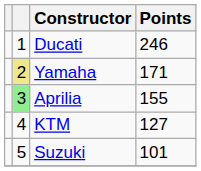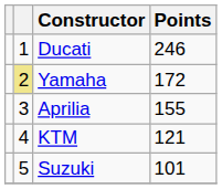Yamaha | Points: 171 -> 172
Aprilia | column 2: lightgreen background -> no background
KTM | Points: 127 -> 121
